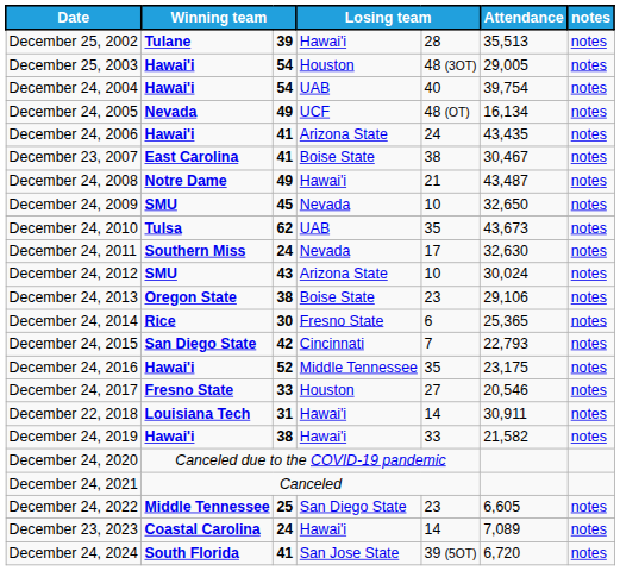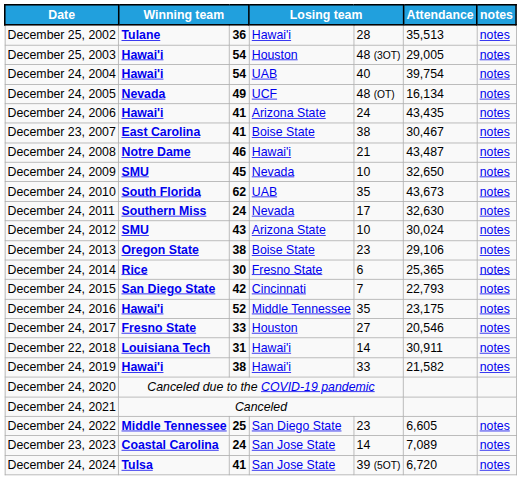December 25, 2002 | column 3: 39 -> 36
December 24, 2008 | column 3: 49 -> 46
December 24, 2010 | column 2: Tulsa -> South Florida
December 23, 2023 | column 4: Hawai'i -> San Jose State
December 24, 2024 | column 2: South Florida -> Tulsa
